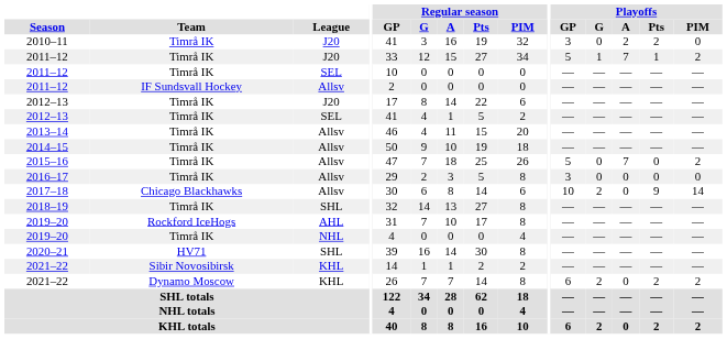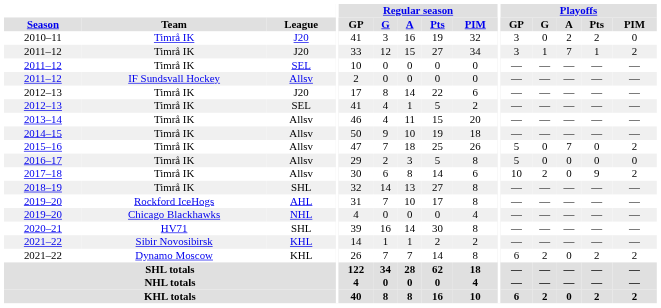2011–12 / J20 | Playoffs / GP: 5 -> 3
2016–17 | Playoffs / GP: 3 -> 5
2017–18 | Team: Chicago Blackhawks -> Timrå IK
2017–18 | Playoffs / PIM: 14 -> 2
2019–20 / NHL | Team: Timrå IK -> Chicago Blackhawks
